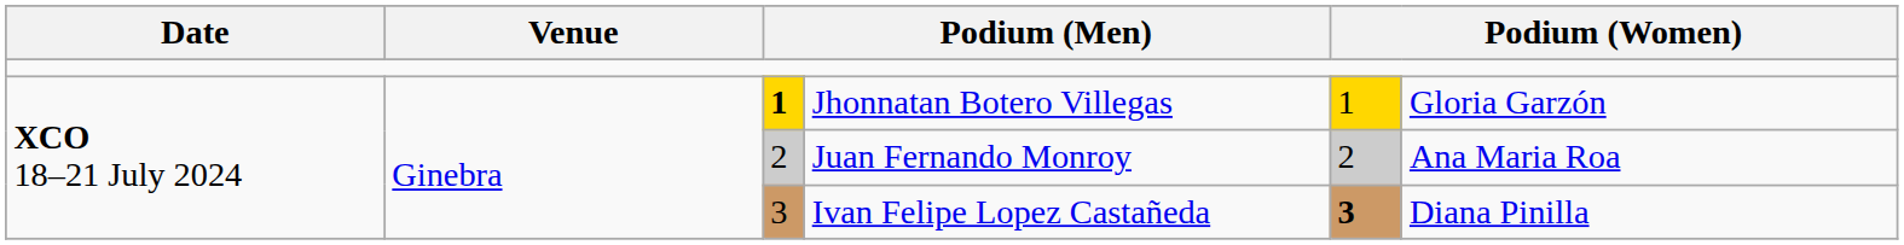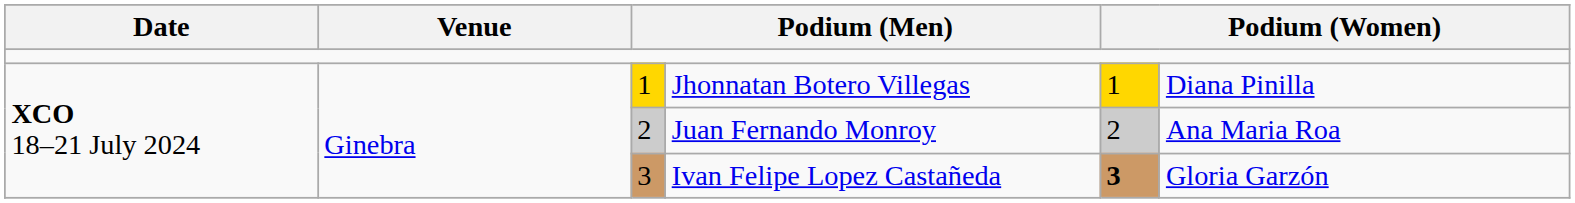Jhonnatan Botero Villegas | column 3: bold -> normal
Jhonnatan Botero Villegas | column 6: Gloria Garzón -> Diana Pinilla
Ivan Felipe Lopez Castañeda | column 6: Diana Pinilla -> Gloria Garzón
